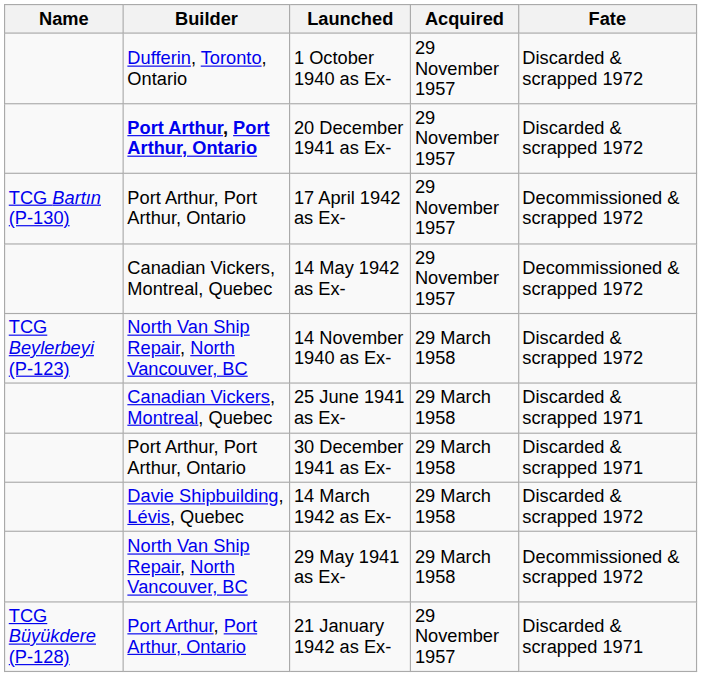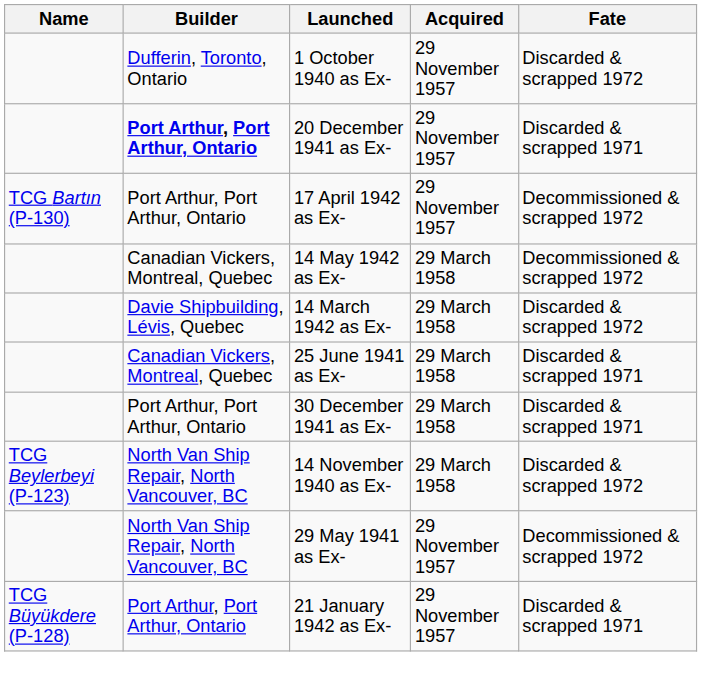20 December 1941 as Ex- | Fate: Discarded & scrapped 1972 -> Discarded & scrapped 1971
14 May 1942 as Ex- | Acquired: 29 November 1957 -> 29 March 1958
rows swapped: 14 November 1940 as Ex- <-> 14 March 1942 as Ex-
29 May 1941 as Ex- | Acquired: 29 March 1958 -> 29 November 1957
